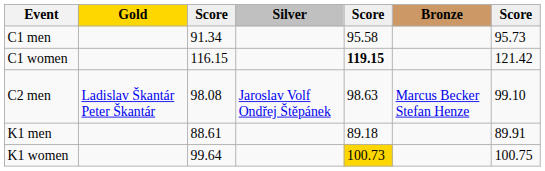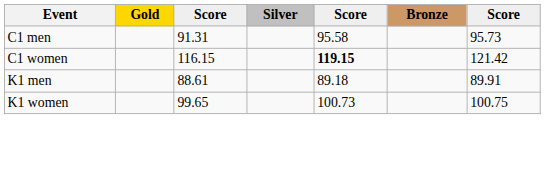C1 men | column 3: 91.34 -> 91.31
- row: C2 men | Ladislav Škantár Peter Škantár | 98.08 | Jaroslav Volf Ondřej Štěpánek | 98.63 | Marcus Becker Stefan Henze | 99.10
K1 women | column 3: 99.64 -> 99.65
K1 women | column 5: gold background -> no background
